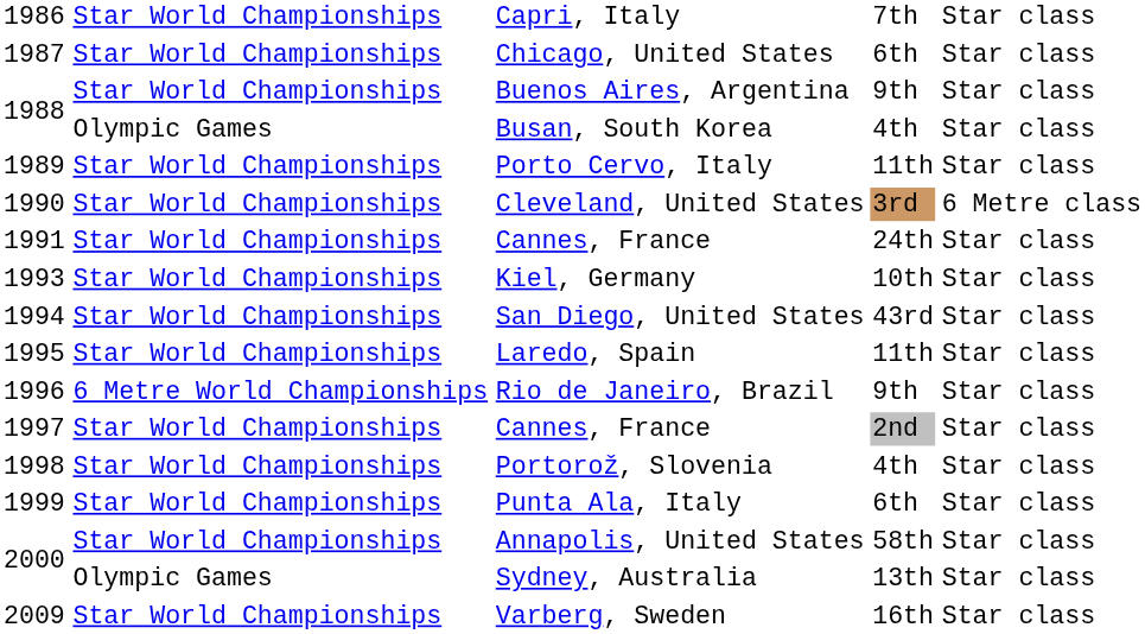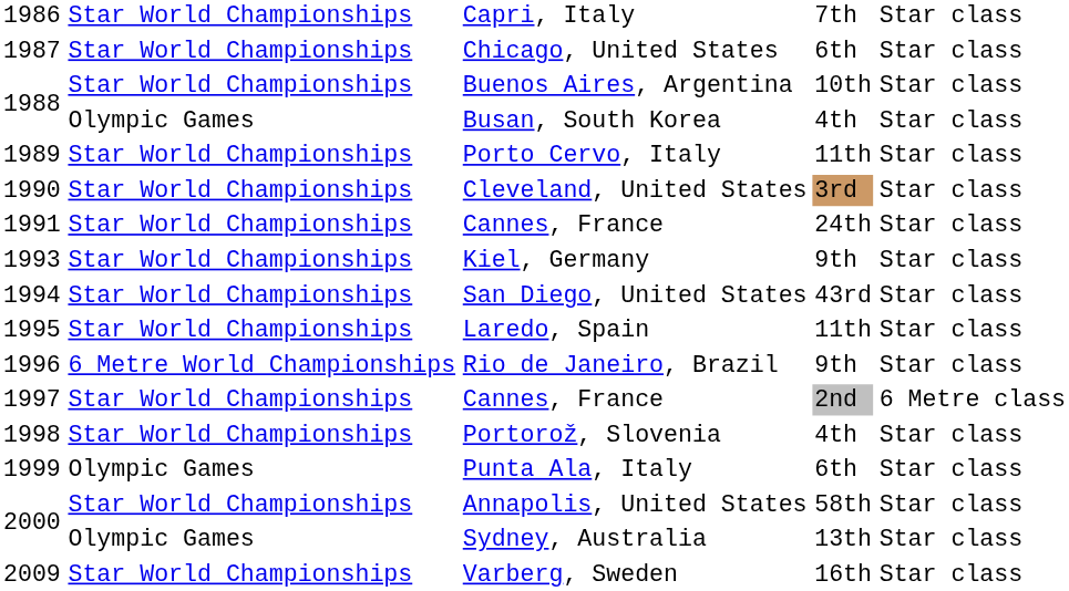Buenos Aires, Argentina | column 4: 9th -> 10th
Cleveland, United States | column 5: 6 Metre class -> Star class
Kiel, Germany | column 4: 10th -> 9th
1997 / Cannes, France | column 5: Star class -> 6 Metre class
Punta Ala, Italy | column 2: Star World Championships -> Olympic Games
